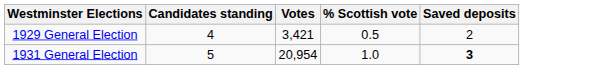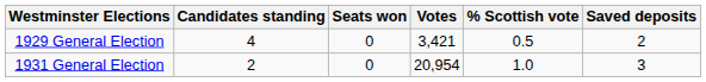+ column: Seats won | 0 | 0
1931 General Election | Candidates standing: 5 -> 2
1931 General Election | Saved deposits: bold -> normal
